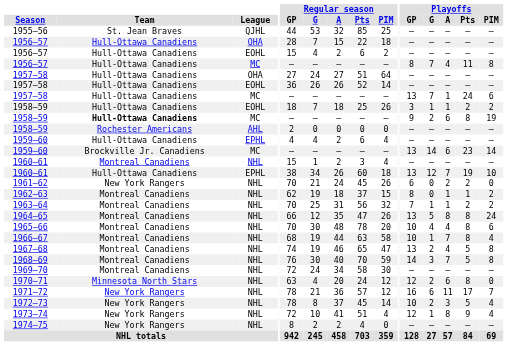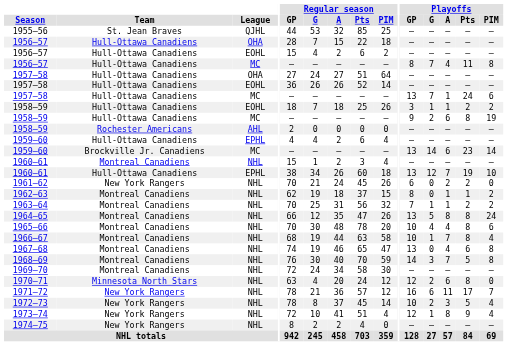1958–59 / MC | Team: bold -> normal
1967–68 | Playoffs / G: 2 -> 0
1967–68 | Playoffs / Pts: 5 -> 6
